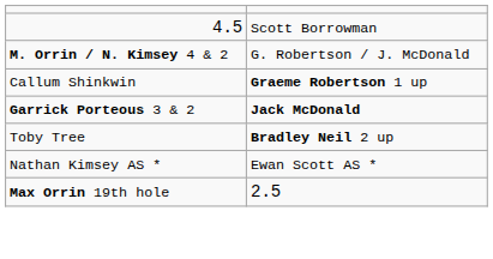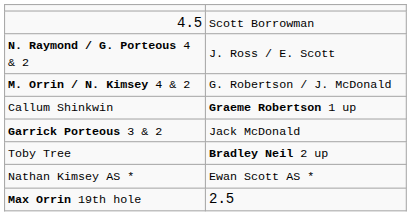+ row: N. Raymond / G. Porteous 4 & 2 | J. Ross / E. Scott
Garrick Porteous 3 & 2 | column 2: bold -> normal
